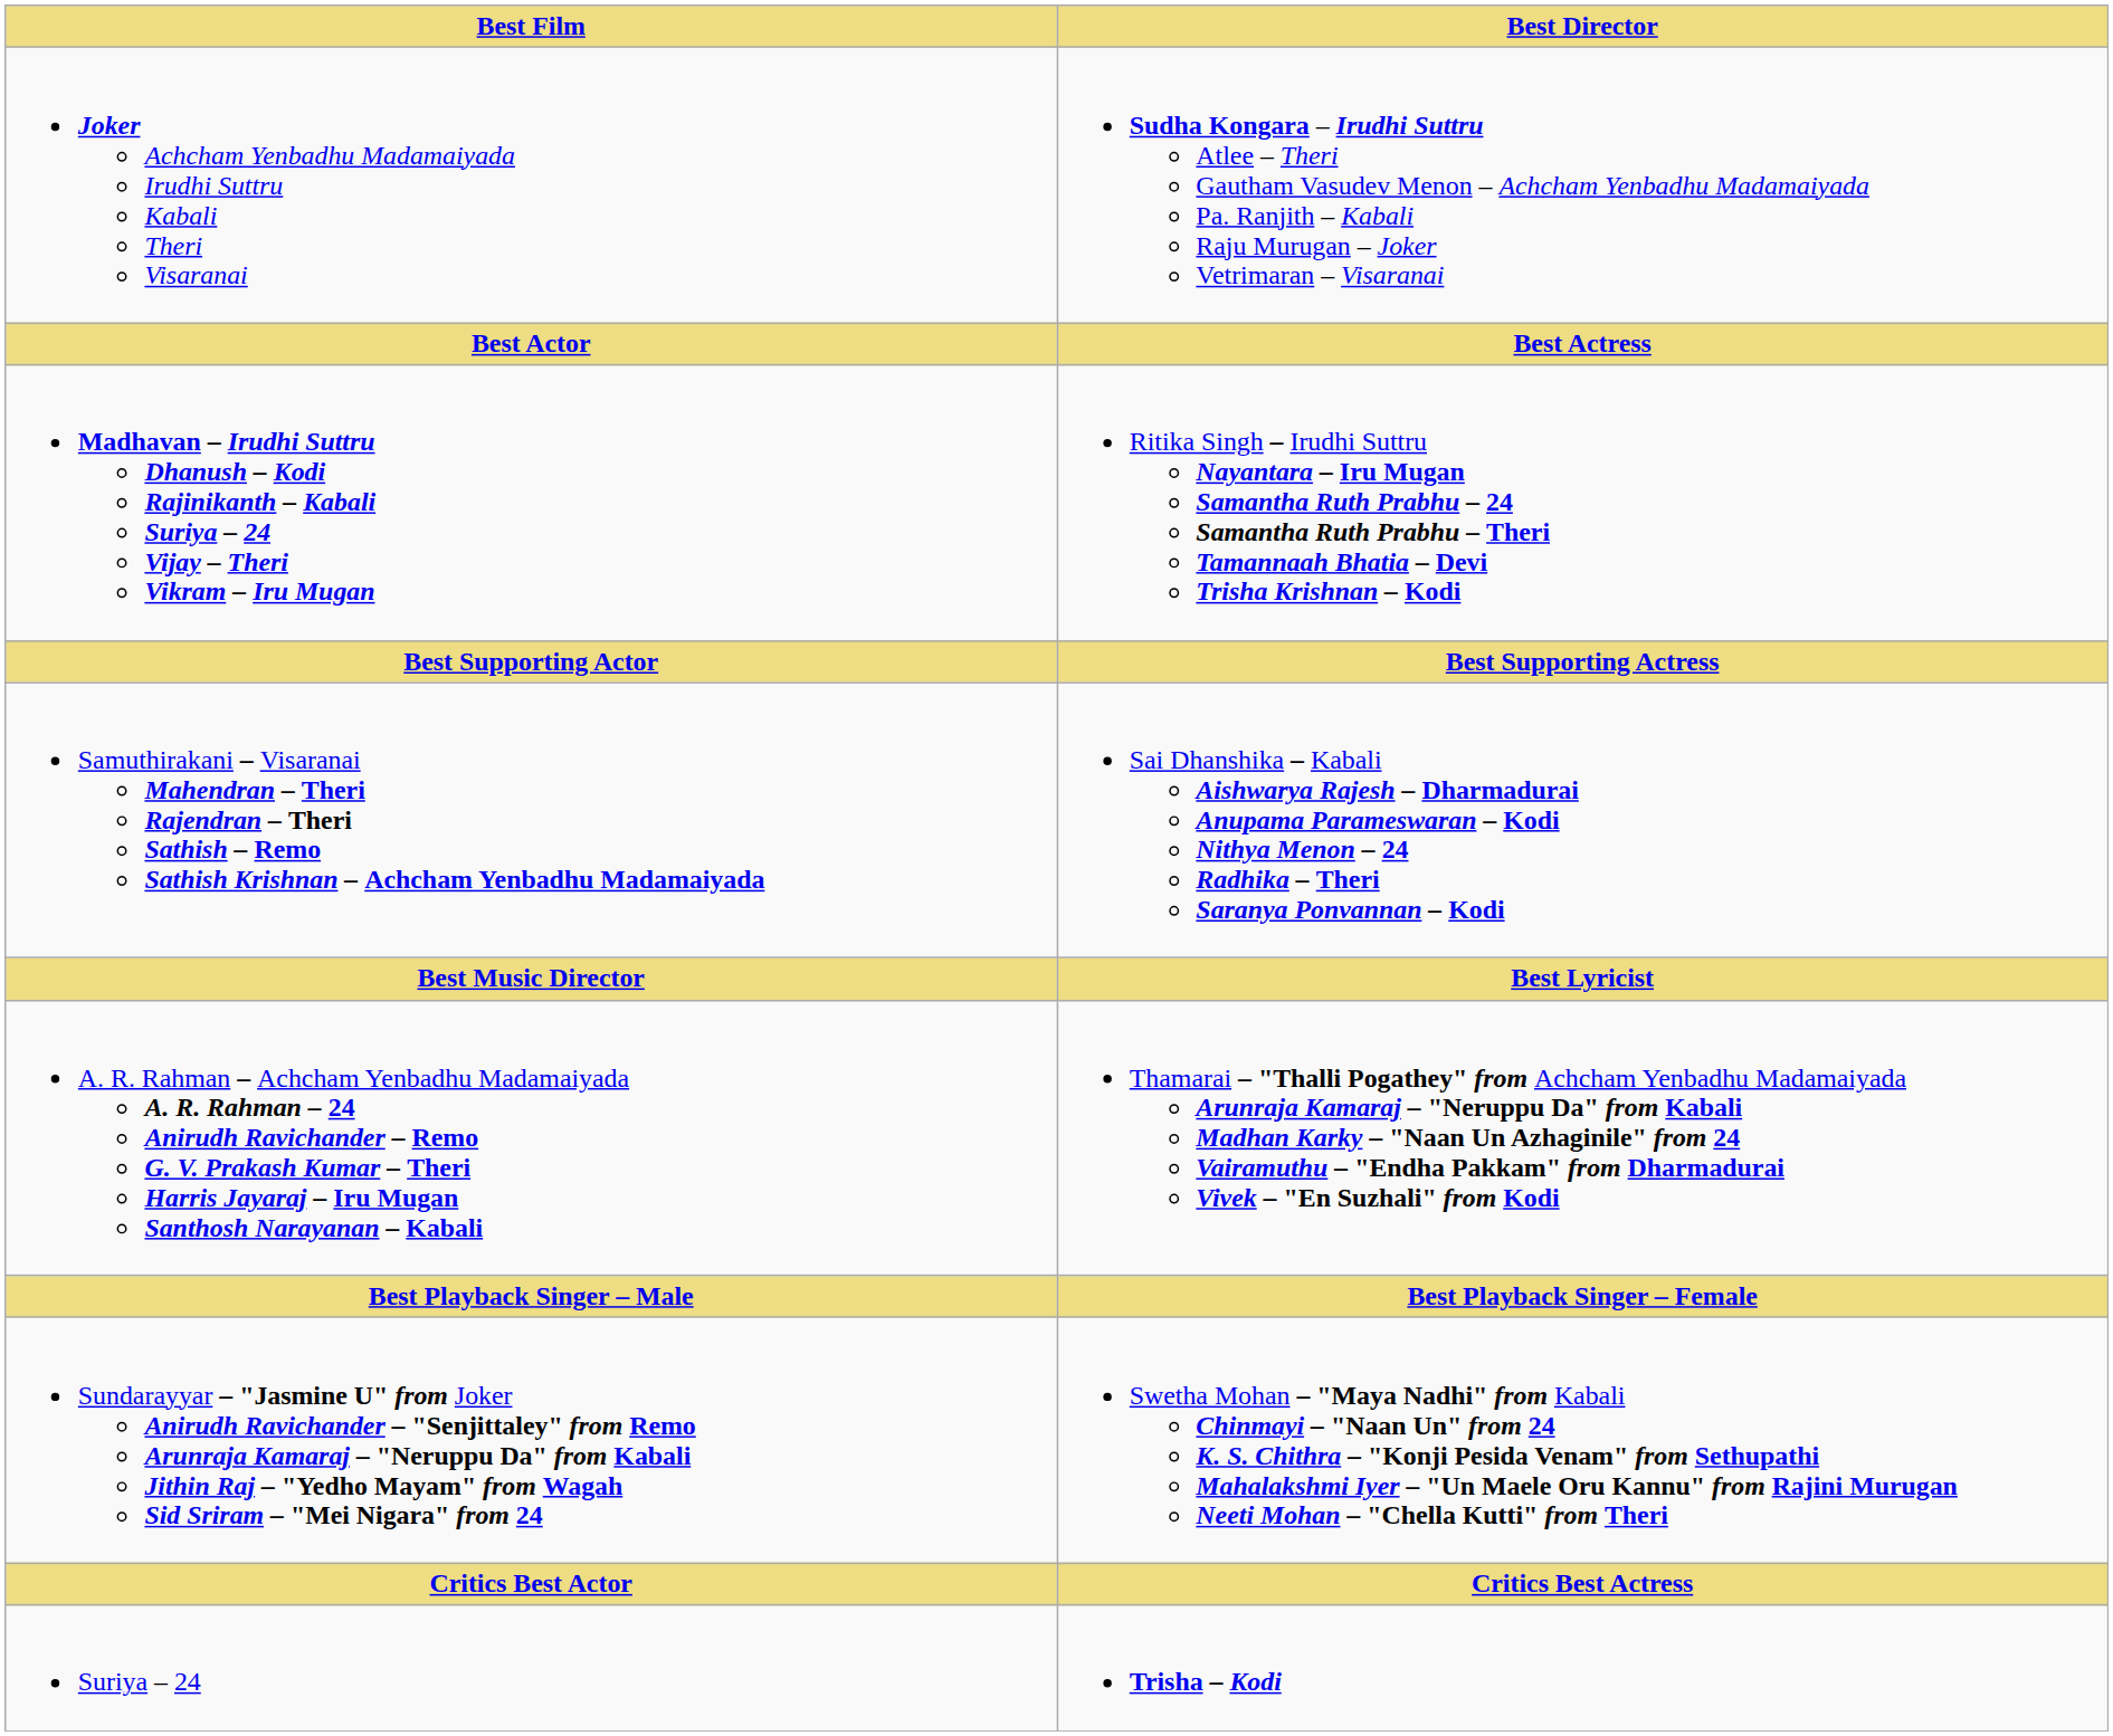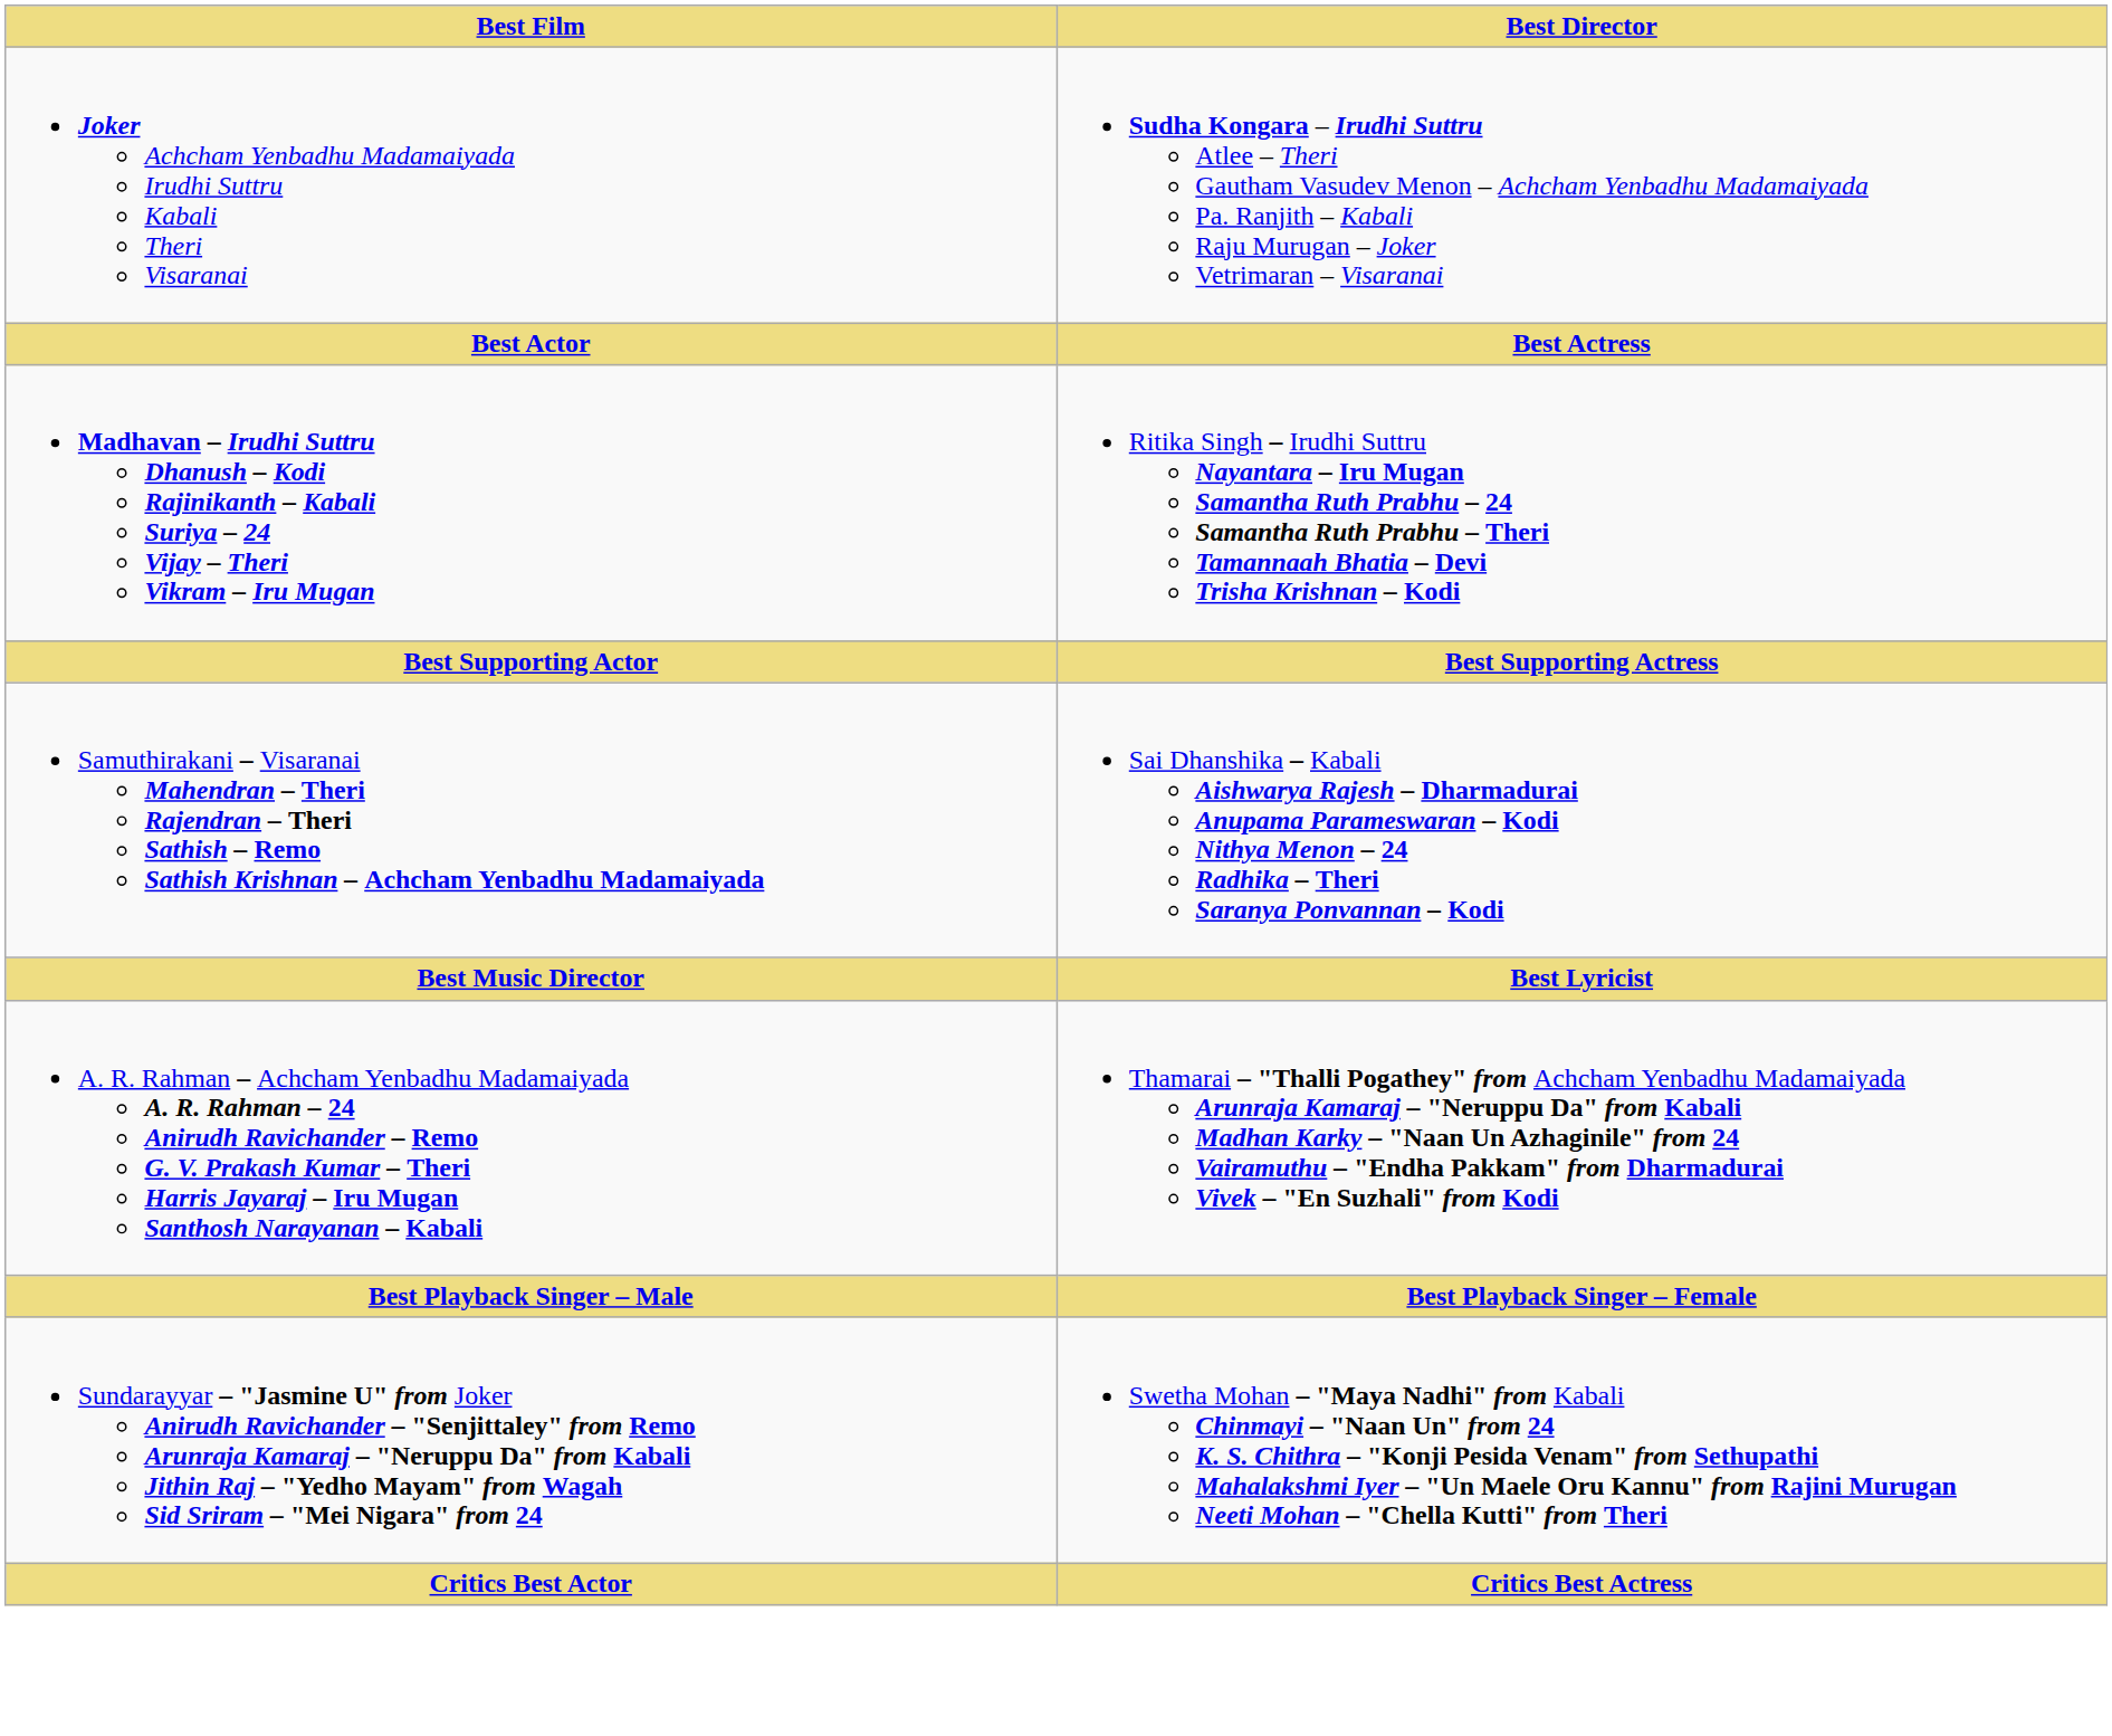- row: Suriya – 24 | Trisha – Kodi
